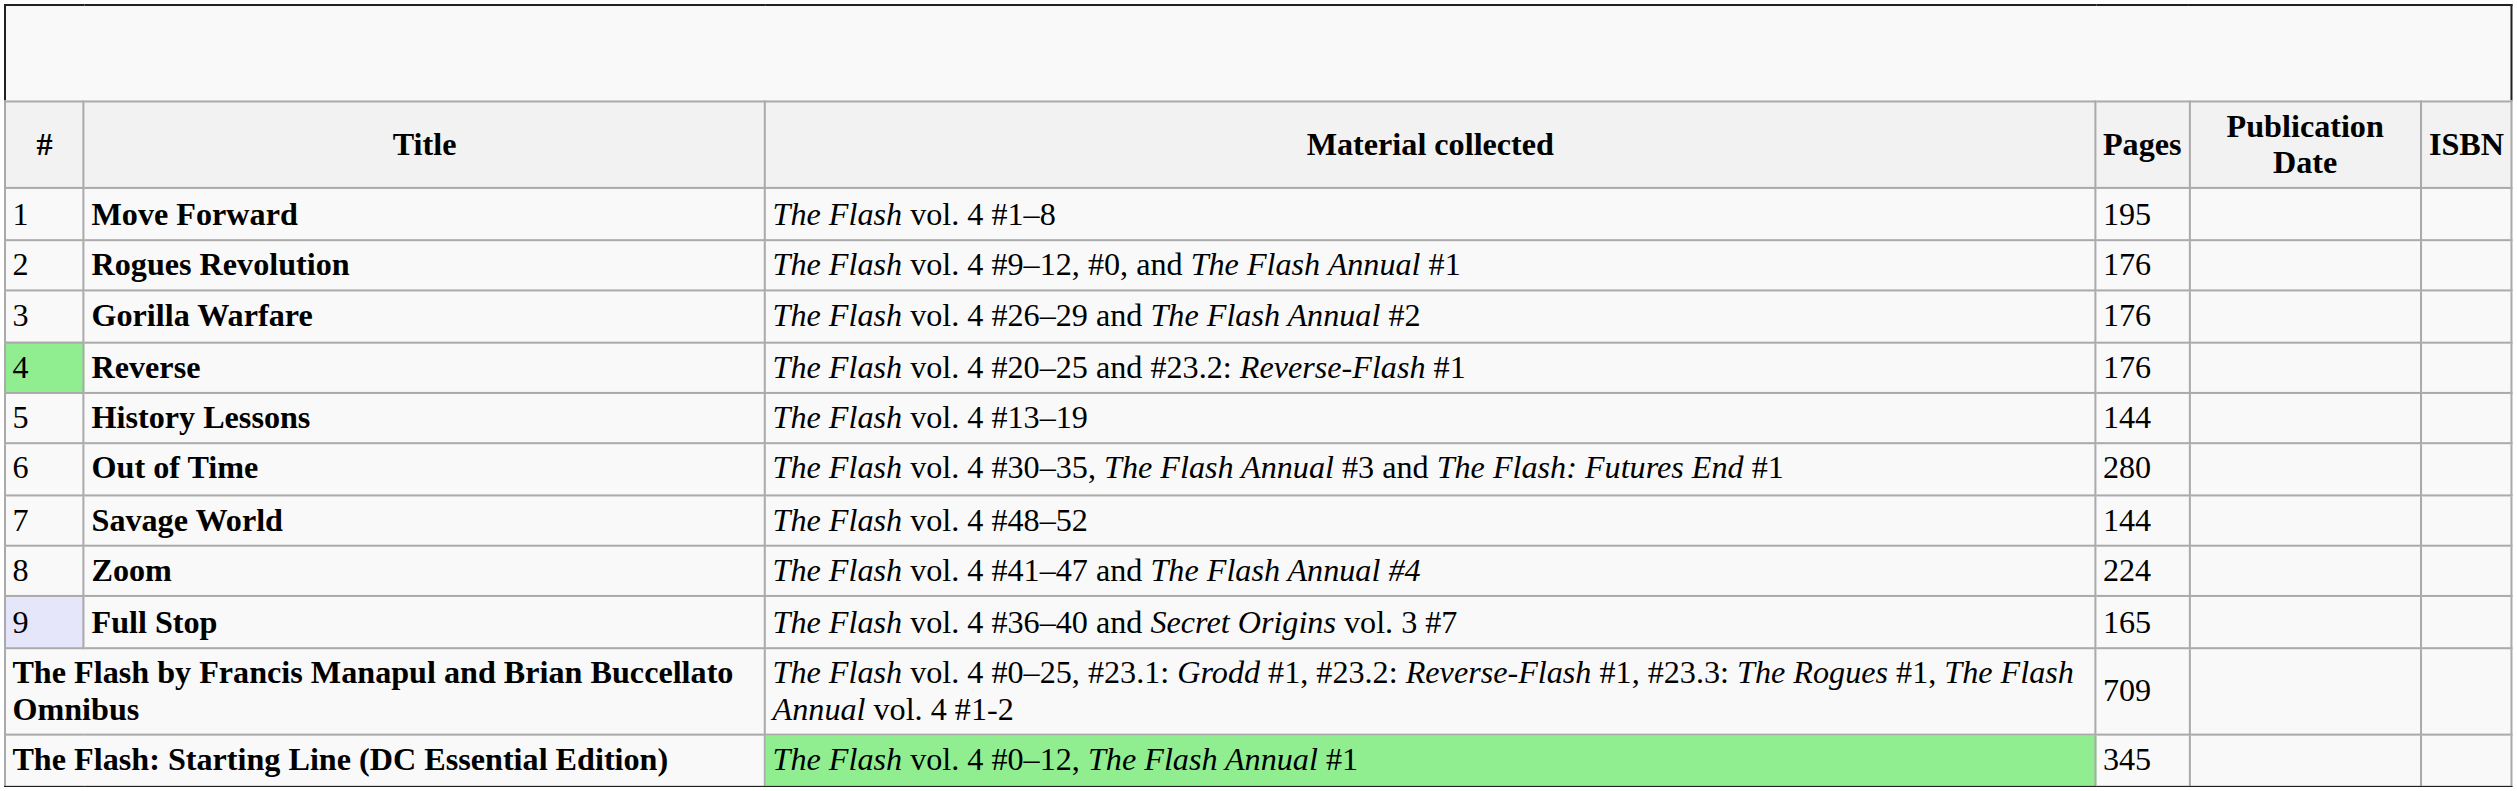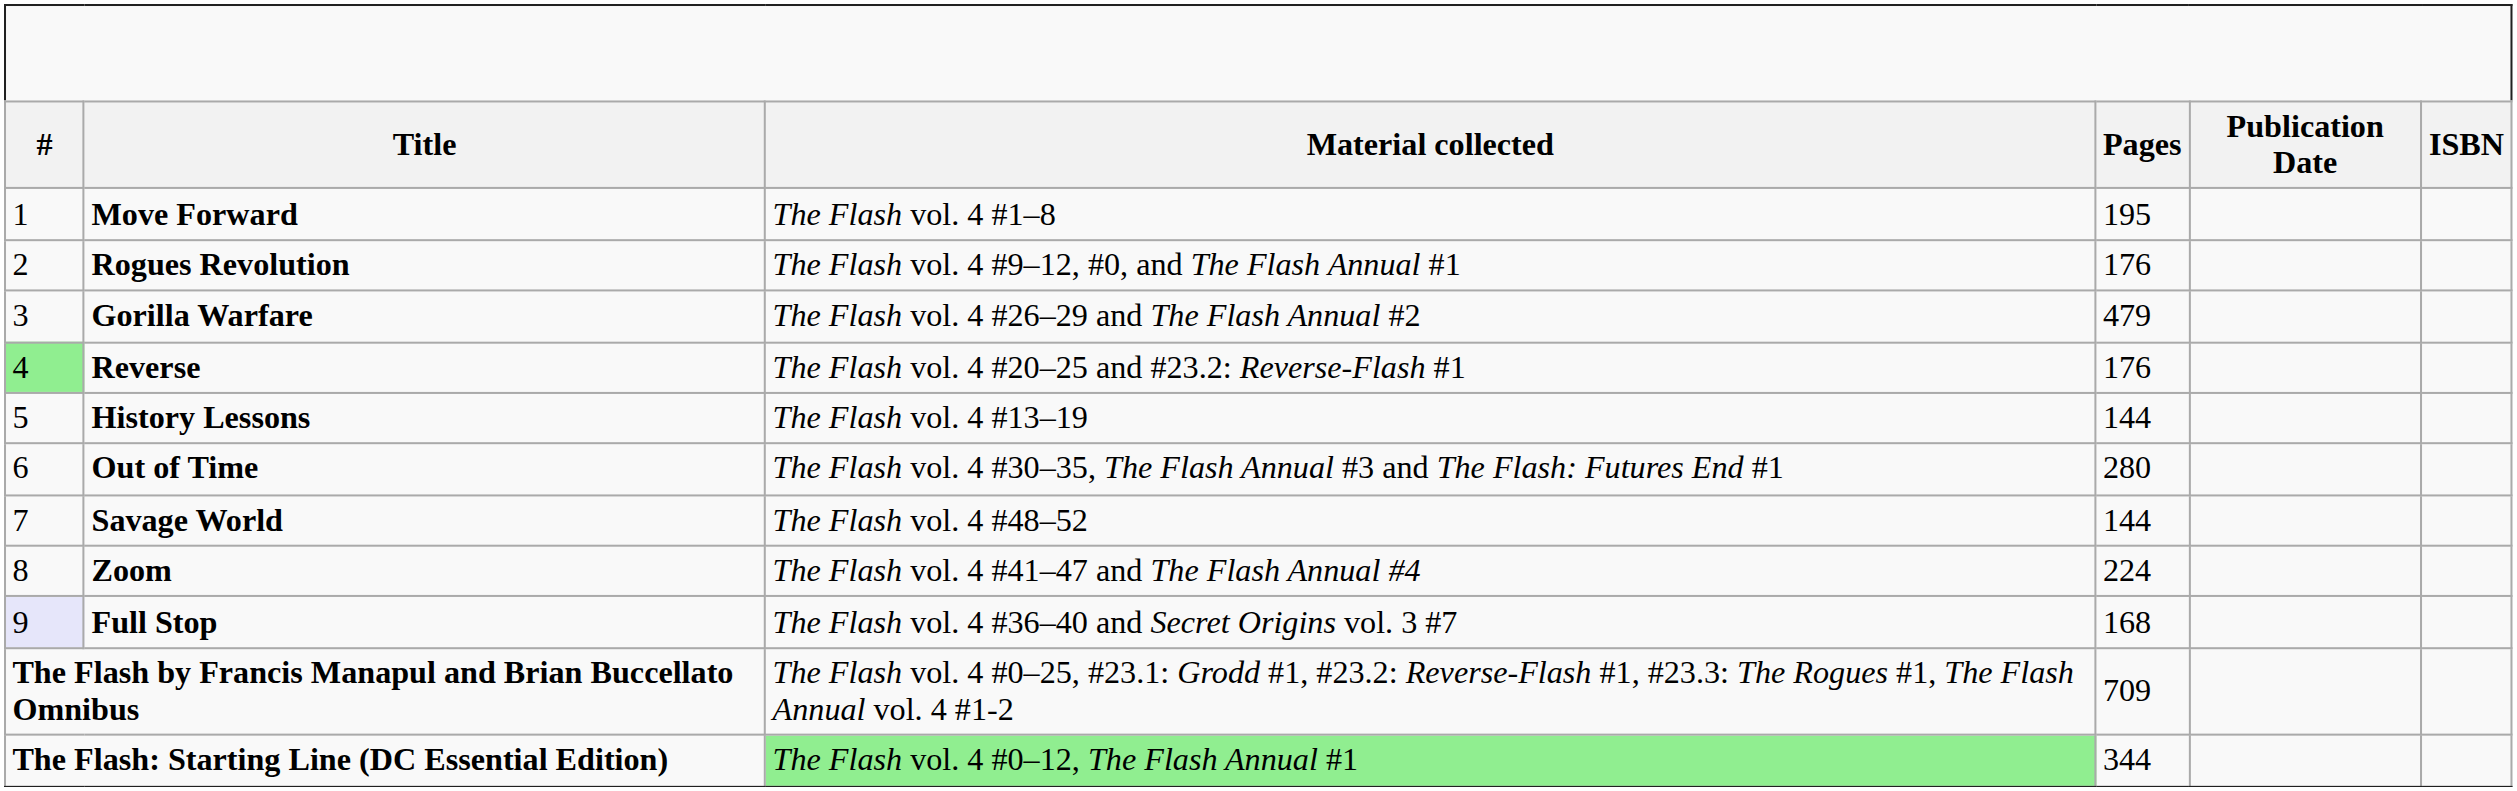Gorilla Warfare | Pages: 176 -> 479
Full Stop | Pages: 165 -> 168
The Flash: Starting Line (DC Essential Edition) | Pages: 345 -> 344
